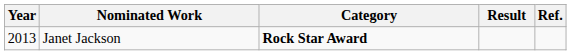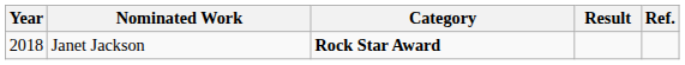Janet Jackson | Year: 2013 -> 2018
